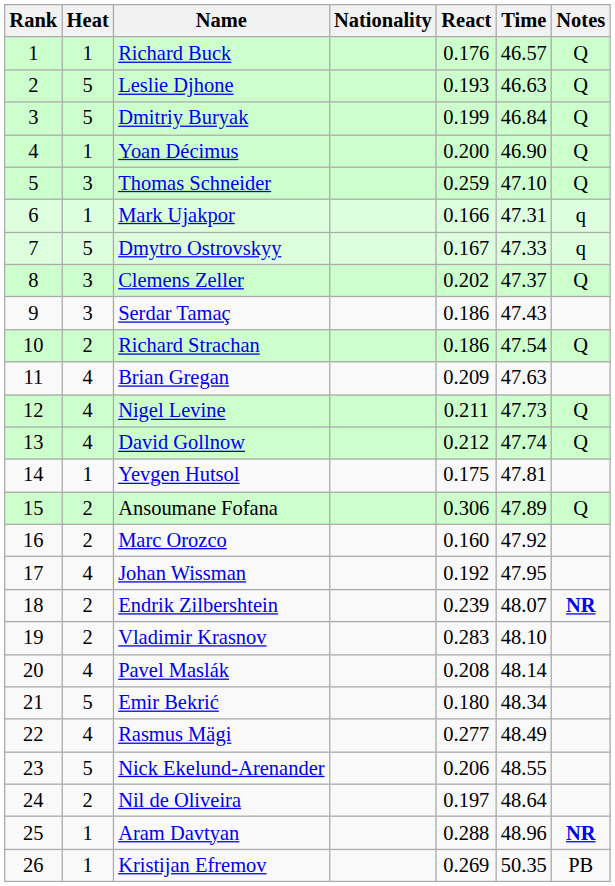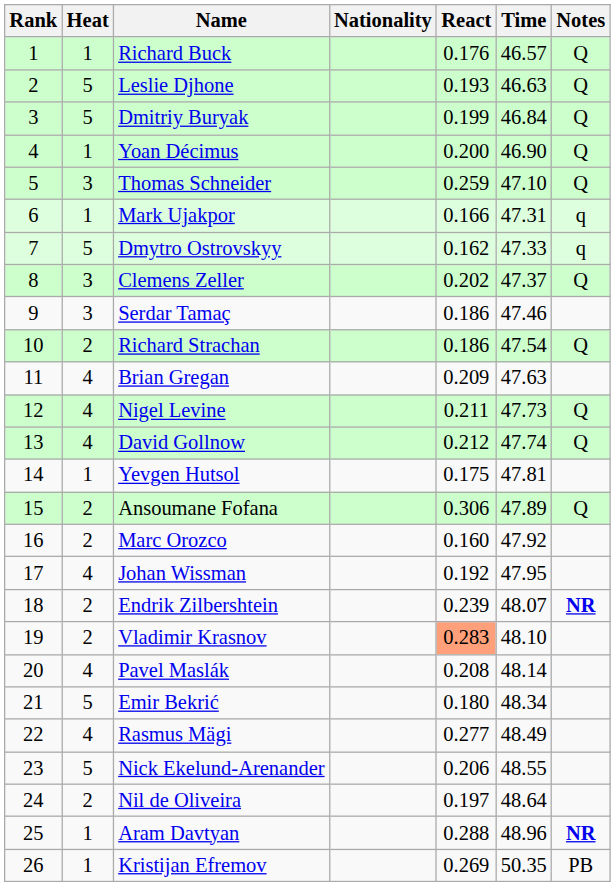Dmytro Ostrovskyy | React: 0.167 -> 0.162
Serdar Tamaç | Time: 47.43 -> 47.46
Vladimir Krasnov | React: no background -> lightsalmon background
